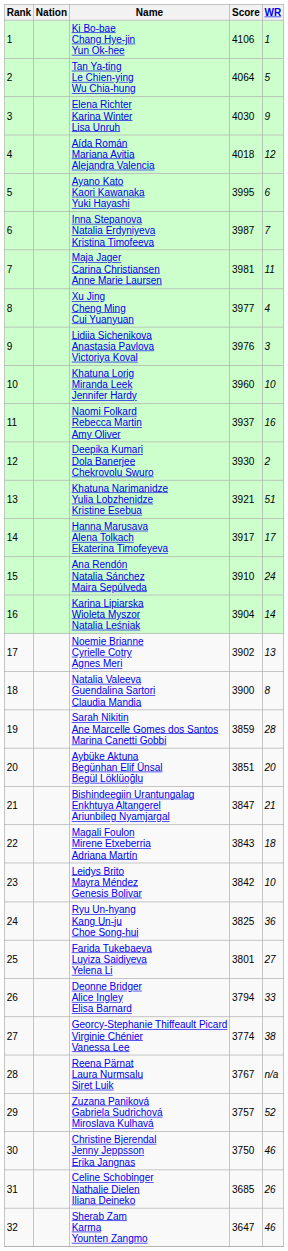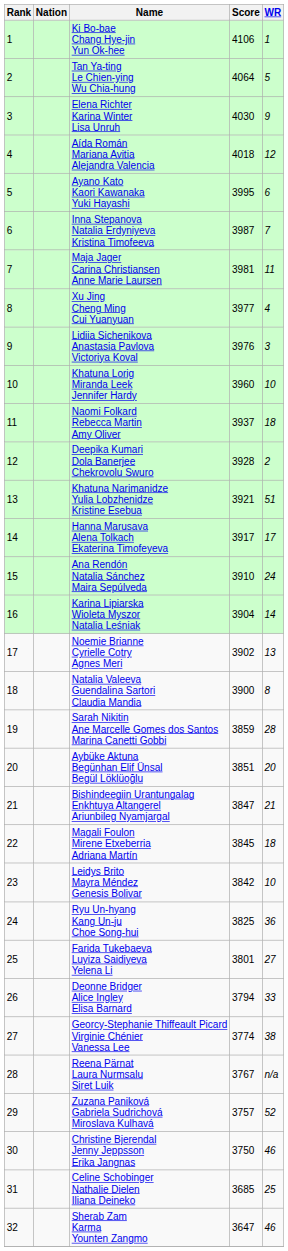Naomi Folkard Rebecca Martin Amy Oliver | WR: 16 -> 18
Deepika Kumari Dola Banerjee Chekrovolu Swuro | Score: 3930 -> 3928
Magali Foulon Mirene Etxeberria Adriana Martín | Score: 3843 -> 3845
Celine Schobinger Nathalie Dielen Iliana Deineko | WR: 26 -> 25
